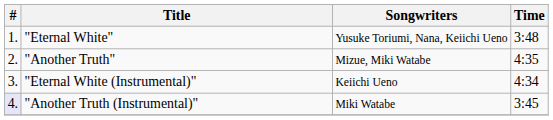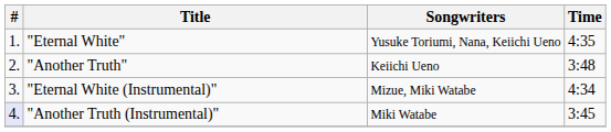"Eternal White" | Time: 3:48 -> 4:35
"Another Truth" | Songwriters: Mizue, Miki Watabe -> Keiichi Ueno
"Another Truth" | Time: 4:35 -> 3:48
"Eternal White (Instrumental)" | Songwriters: Keiichi Ueno -> Mizue, Miki Watabe
